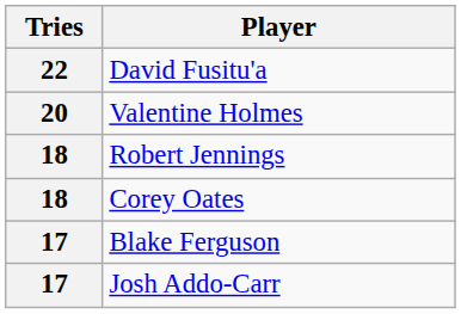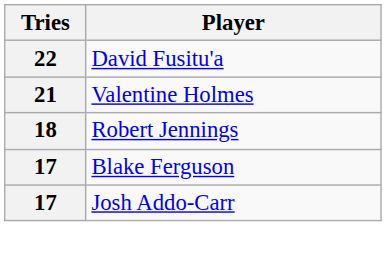Valentine Holmes | Tries: 20 -> 21
- row: 18 | Corey Oates
